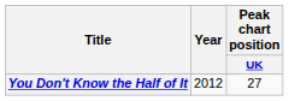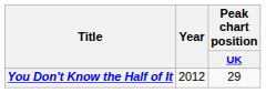You Don't Know the Half of It | Peak chart position / UK: 27 -> 29
